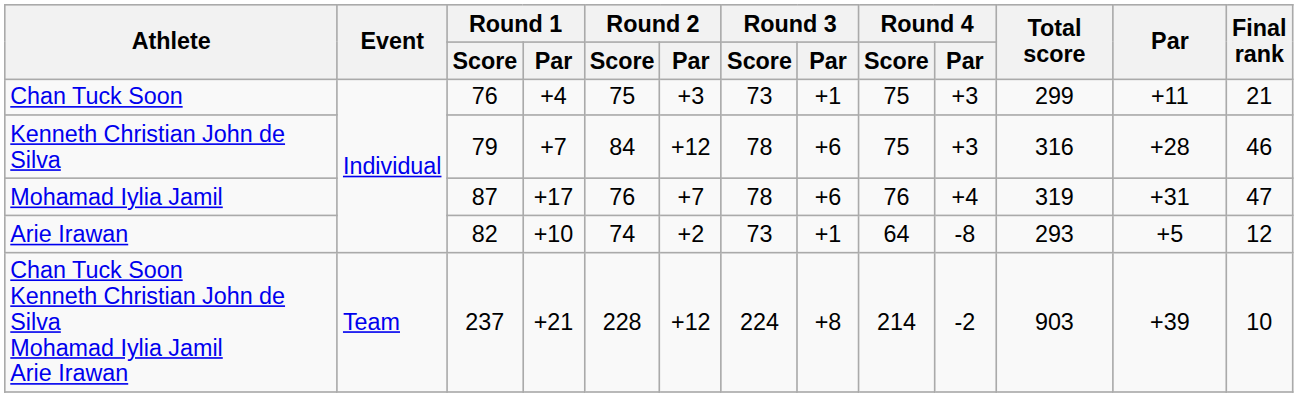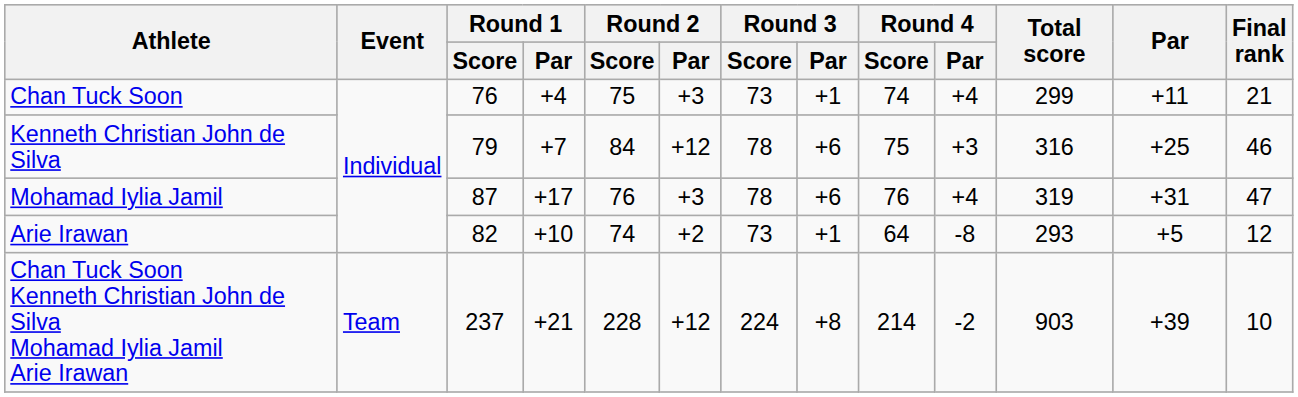Chan Tuck Soon | Round 4 / Score: 75 -> 74
Chan Tuck Soon | Round 4 / Par: +3 -> +4
Kenneth Christian John de Silva | Par: +28 -> +25
Mohamad Iylia Jamil | Round 2 / Par: +7 -> +3
